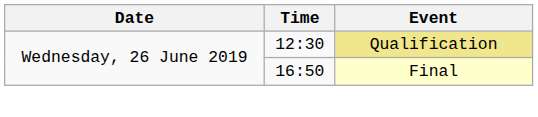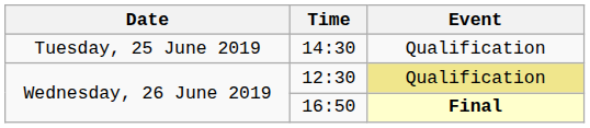+ row: Tuesday, 25 June 2019 | 14:30 | Qualification
16:50 | Event: normal -> bold
